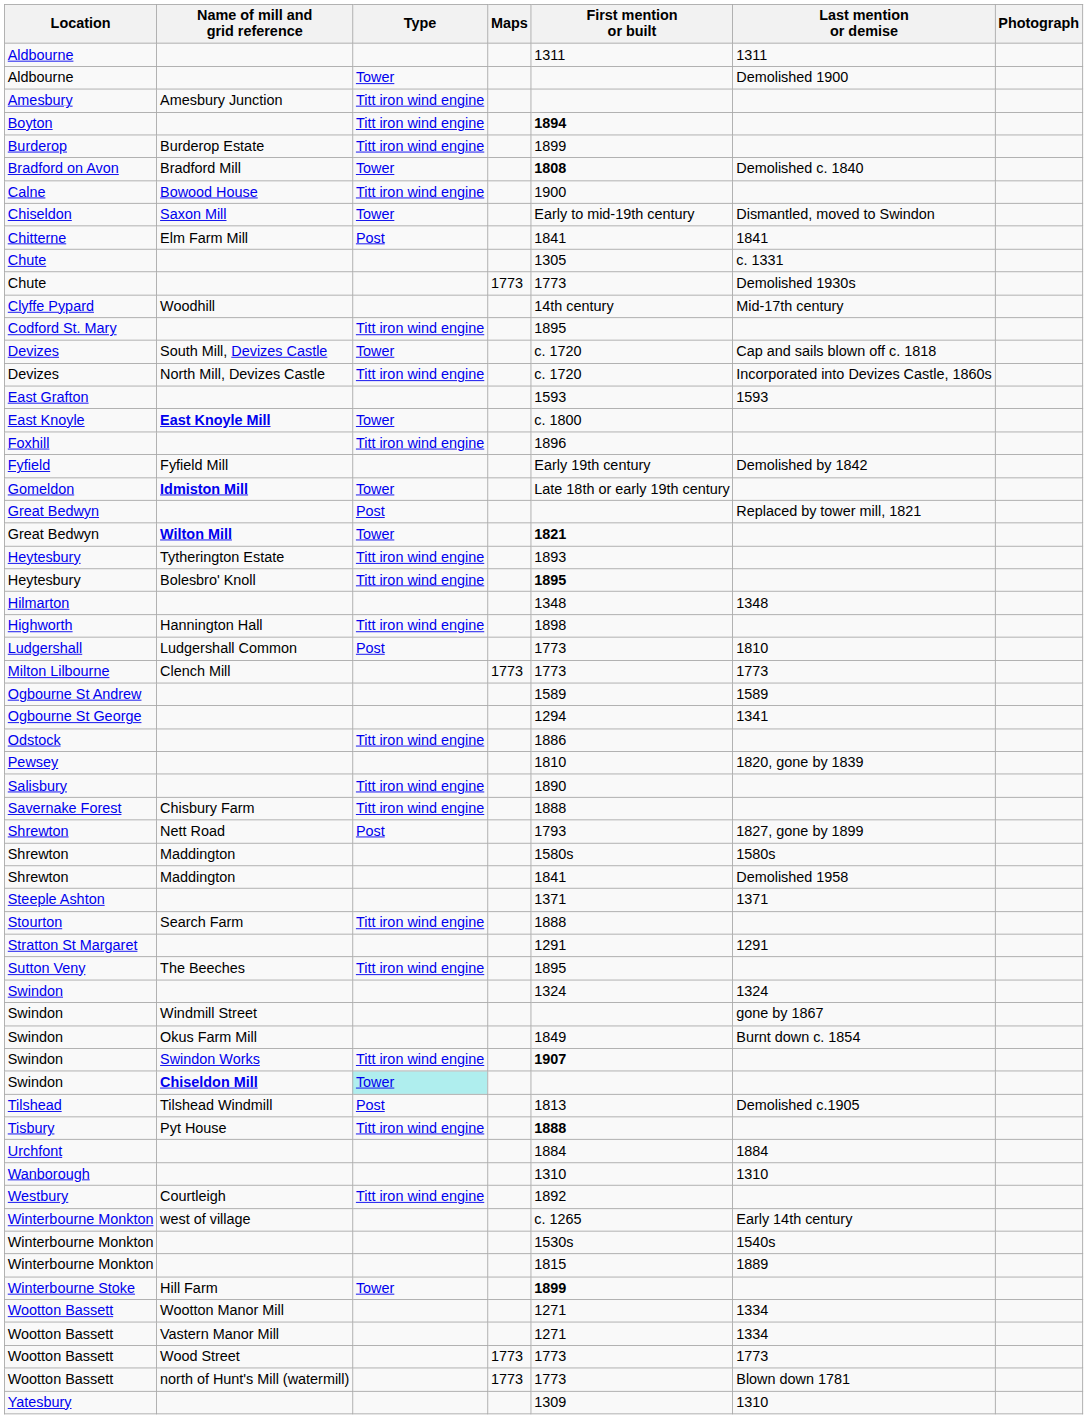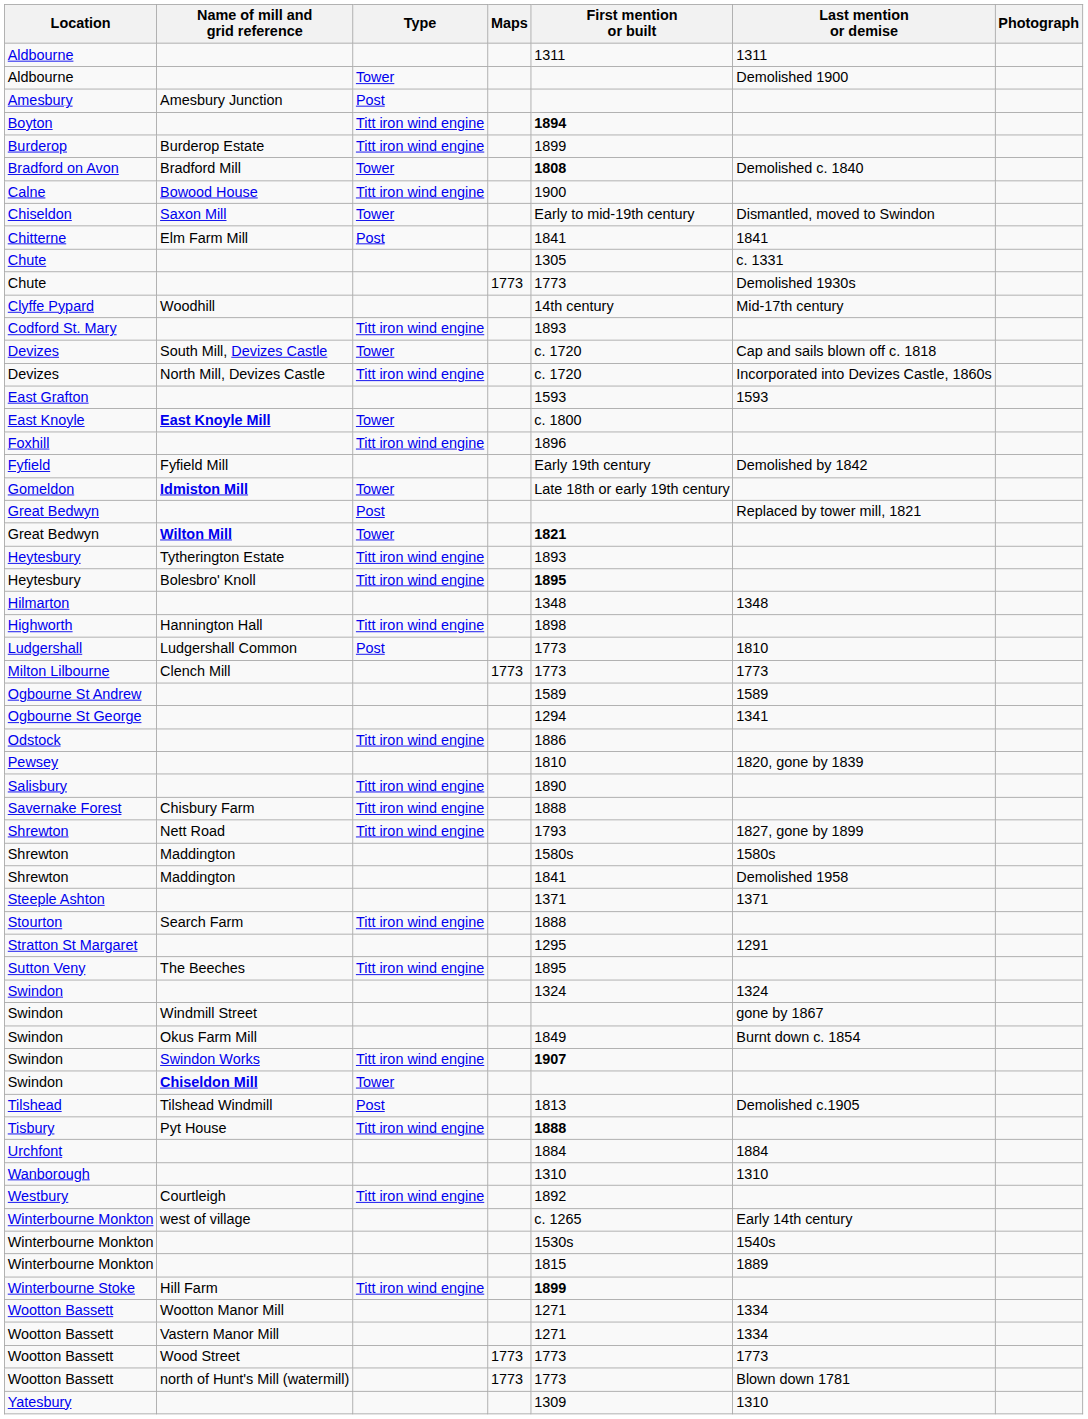Amesbury | Type: Titt iron wind engine -> Post
Codford St. Mary | First mention or built: 1895 -> 1893
Shrewton / Nett Road | Type: Post -> Titt iron wind engine
Stratton St Margaret | First mention or built: 1291 -> 1295
Swindon / Chiseldon Mill | Type: paleturquoise background -> no background
Winterbourne Stoke | Type: Tower -> Titt iron wind engine
